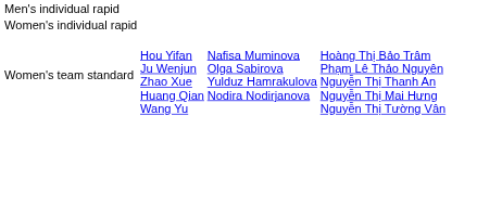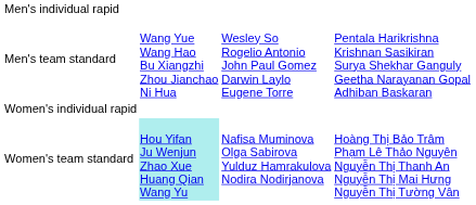+ row: Men's team standard | Wang Yue Wang Hao Bu Xiangzhi Zhou Jianchao Ni Hua | Wesley So Rogelio Antonio John Paul Gomez Darwin Laylo Eugene Torre | Pentala Harikrishna Krishnan Sasikiran Surya Shekhar Ganguly Geetha Narayanan Gopal Adhiban Baskaran
Women's team standard | column 2: no background -> paleturquoise background
